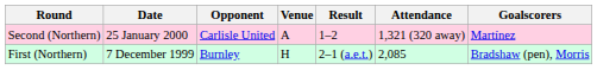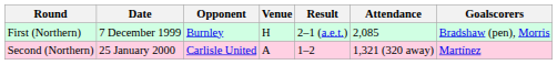rows swapped: First (Northern) <-> Second (Northern)
